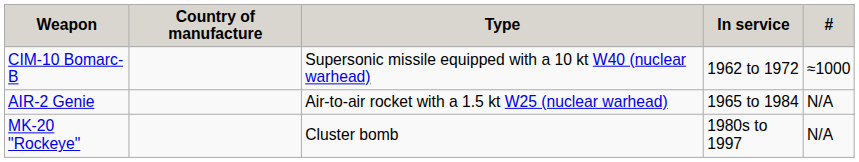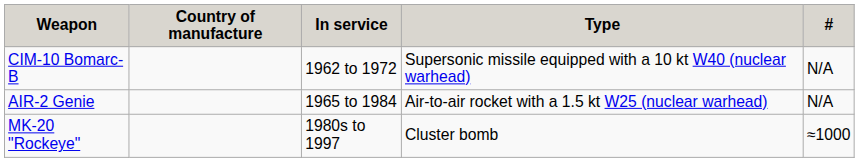columns swapped: Type <-> In service
CIM-10 Bomarc-B | #: ≈1000 -> N/A
MK-20 "Rockeye" | #: N/A -> ≈1000
